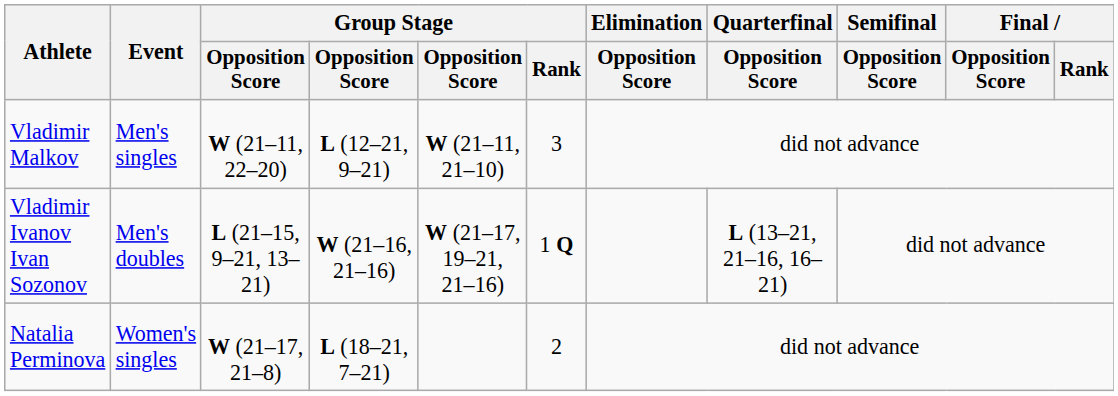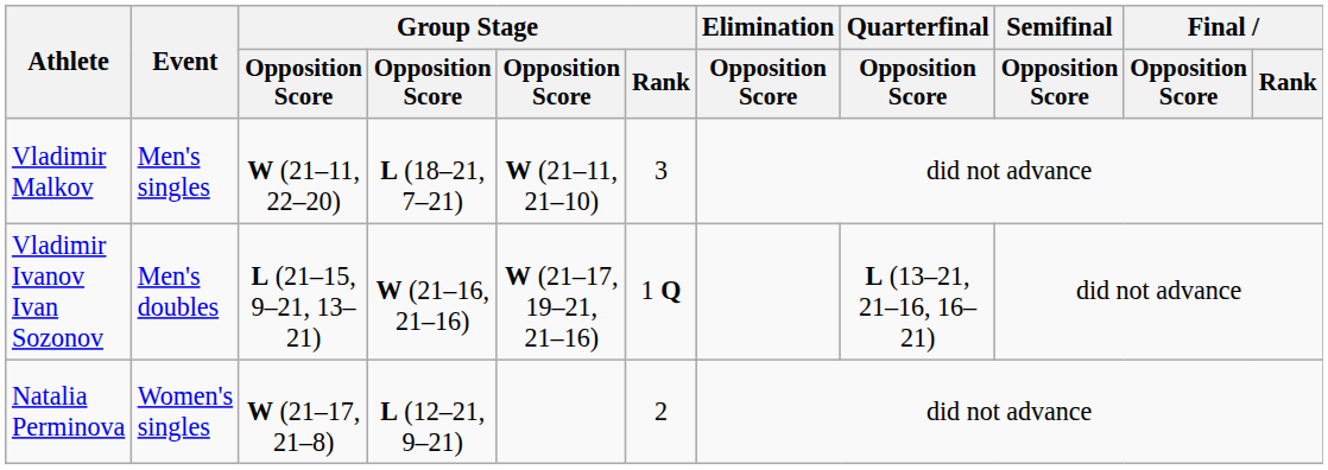Vladimir Malkov | column 4: L (12–21, 9–21) -> L (18–21, 7–21)
Natalia Perminova | column 4: L (18–21, 7–21) -> L (12–21, 9–21)
